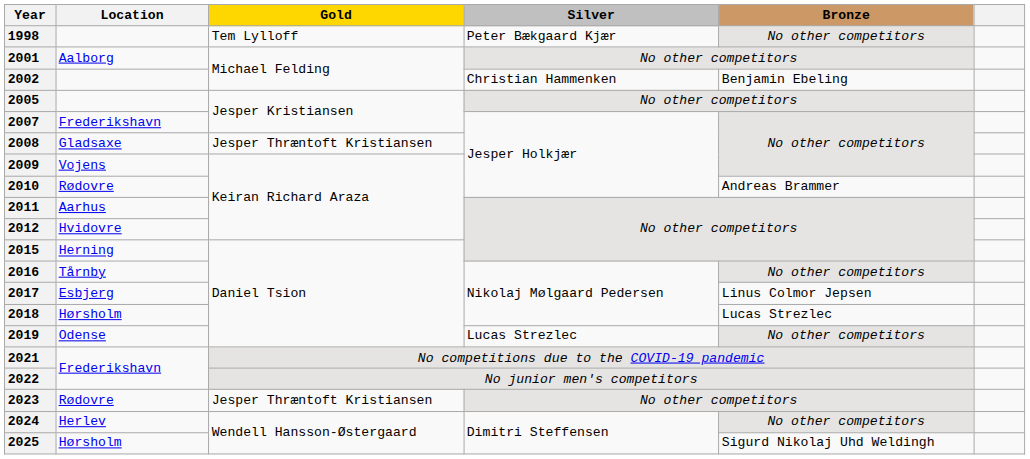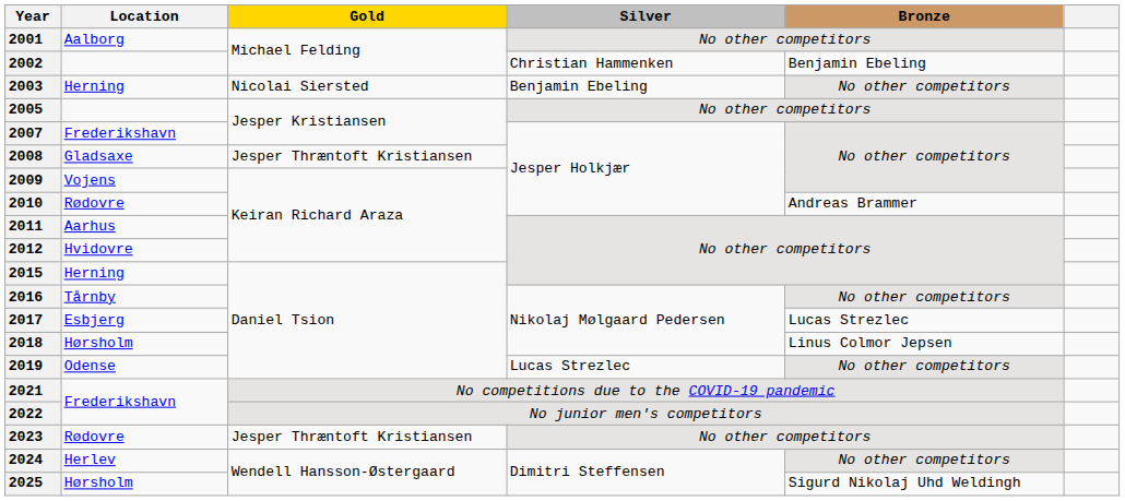- row: 1998 | Tem Lylloff | Peter Bækgaard Kjær | No other competitors
+ row: 2003 | Herning | Nicolai Siersted | Benjamin Ebeling | No other competitors
2017 | Bronze: Linus Colmor Jepsen -> Lucas Strezlec
2018 | Bronze: Lucas Strezlec -> Linus Colmor Jepsen
